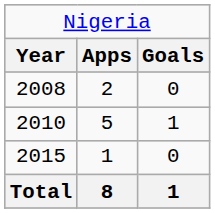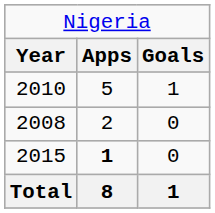rows swapped: 2008 <-> 2010
2015 | column 2: normal -> bold
